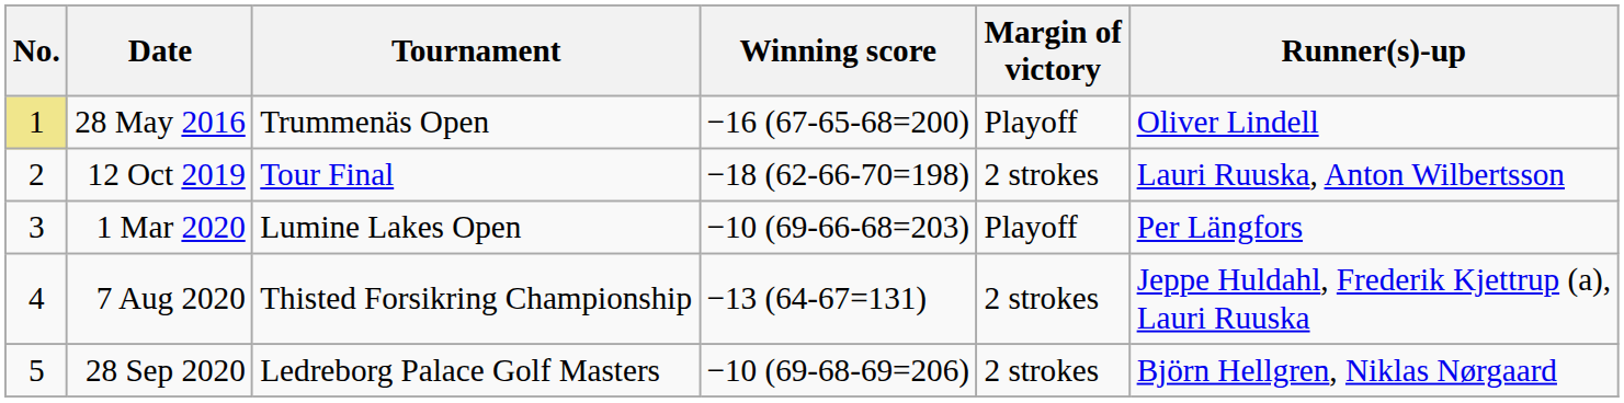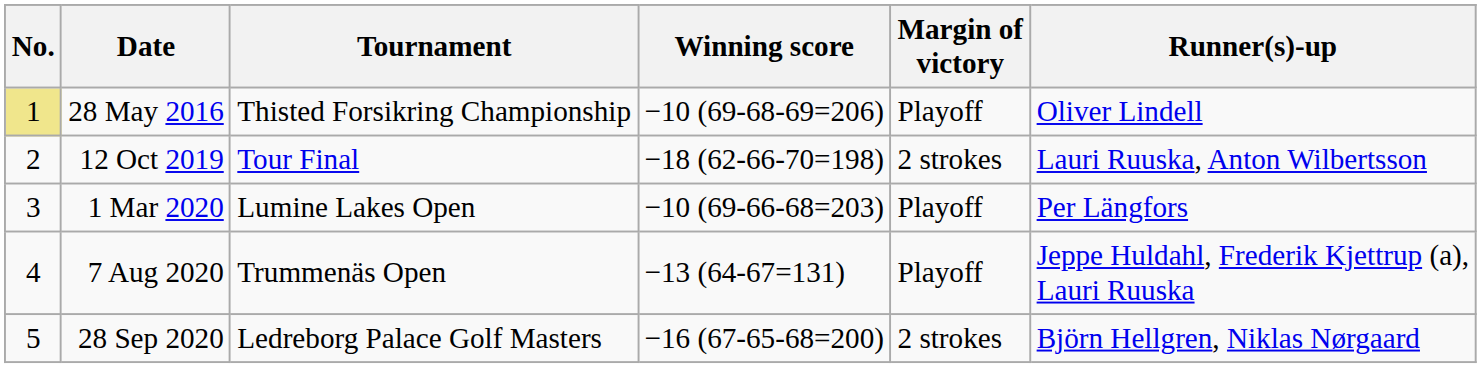28 May 2016 | Tournament: Trummenäs Open -> Thisted Forsikring Championship
28 May 2016 | Winning score: −16 (67-65-68=200) -> −10 (69-68-69=206)
7 Aug 2020 | Tournament: Thisted Forsikring Championship -> Trummenäs Open
7 Aug 2020 | Margin of victory: 2 strokes -> Playoff
28 Sep 2020 | Winning score: −10 (69-68-69=206) -> −16 (67-65-68=200)
